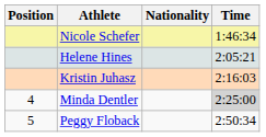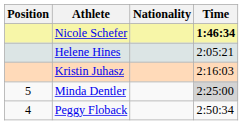Nicole Schefer | Time: normal -> bold
Minda Dentler | Position: 4 -> 5
Peggy Floback | Position: 5 -> 4
